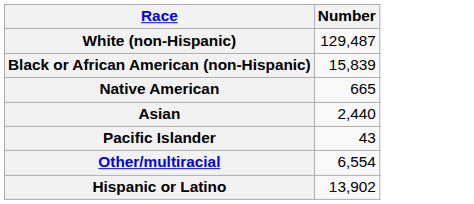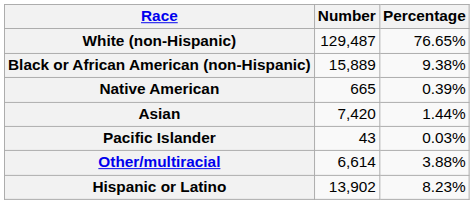+ column: Percentage | 76.65% | 9.38% | 0.39% | 1.44% | 0.03% | 3.88% | 8.23%
Black or African American (non-Hispanic) | Number: 15,839 -> 15,889
Asian | Number: 2,440 -> 7,420
Other/multiracial | Number: 6,554 -> 6,614
